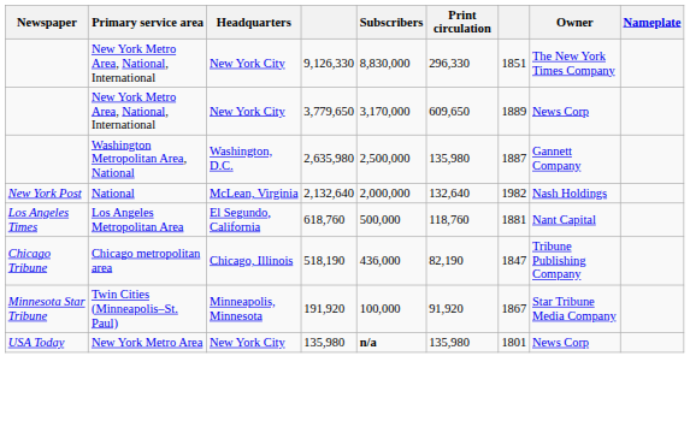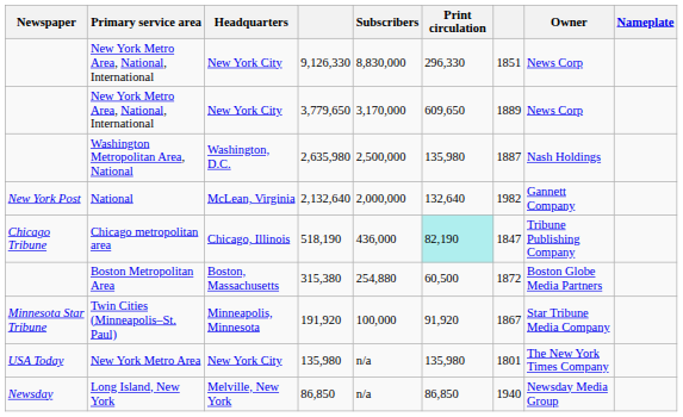New York Metro Area, National, International / 9,126,330 | Owner: The New York Times Company -> News Corp
Washington Metropolitan Area, National | Owner: Gannett Company -> Nash Holdings
National | Owner: Nash Holdings -> Gannett Company
- row: Los Angeles Times | Los Angeles Metropolitan Area | El Segundo, California | 618,760 | 500,000 | 118,760 | 1881 | Nant Capital
Chicago metropolitan area | Print circulation: no background -> paleturquoise background
+ row: Boston Metropolitan Area | Boston, Massachusetts | 315,380 | 254,880 | 60,500 | 1872 | Boston Globe Media Partners
New York Metro Area | Subscribers: bold -> normal
New York Metro Area | Owner: News Corp -> The New York Times Company
+ row: Newsday | Long Island, New York | Melville, New York | 86,850 | n/a | 86,850 | 1940 | Newsday Media Group
